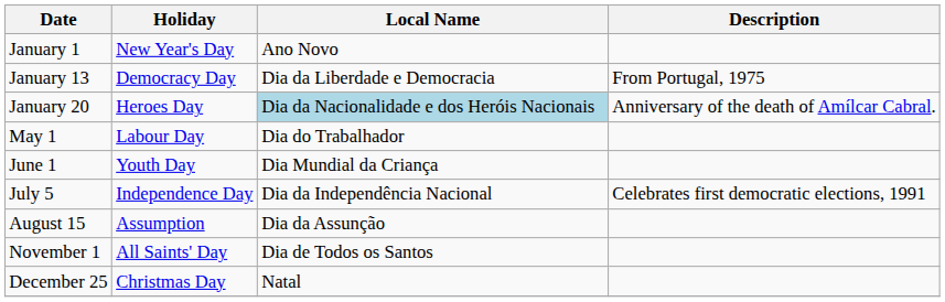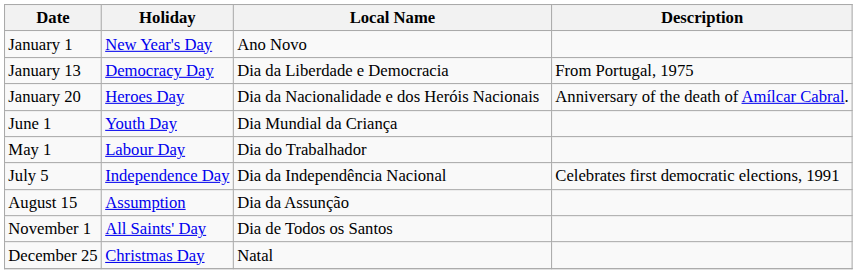January 20 | Local Name: lightblue background -> no background
rows swapped: May 1 <-> June 1
